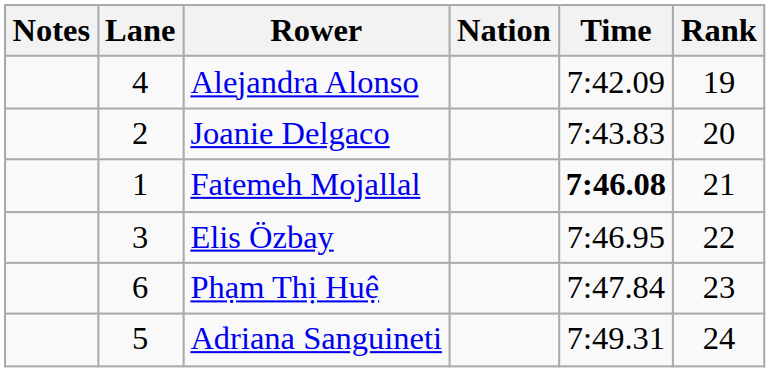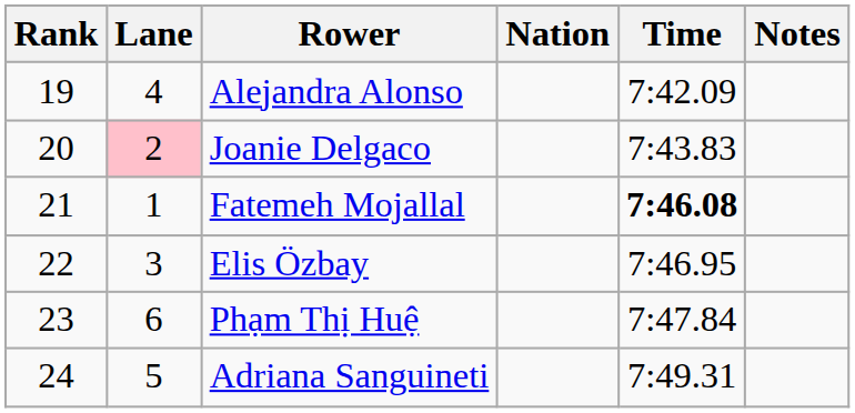columns swapped: Rank <-> Notes
Joanie Delgaco | Lane: no background -> pink background
